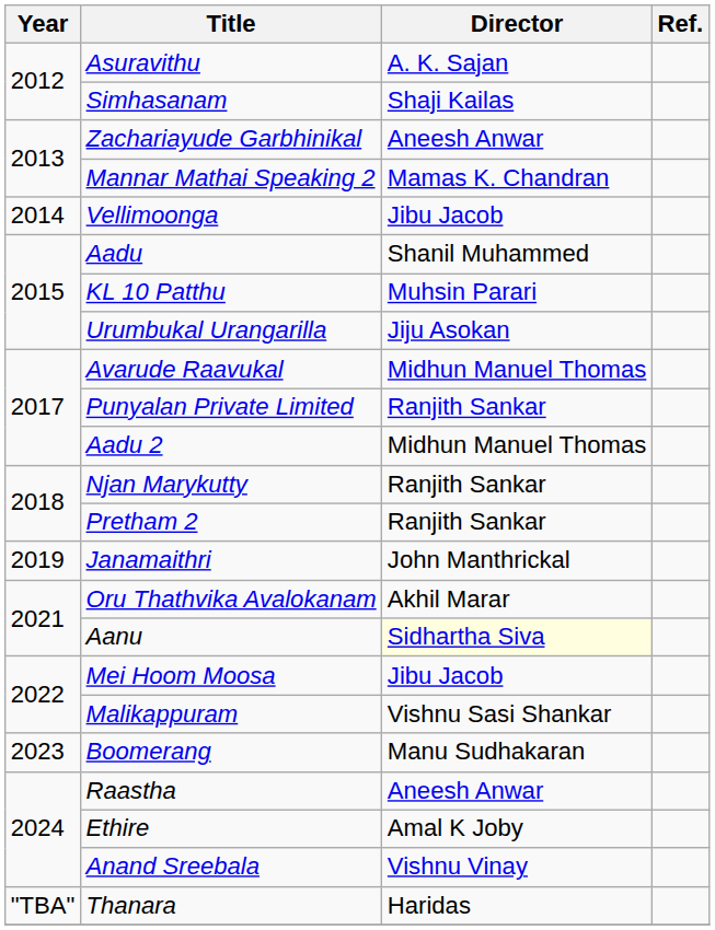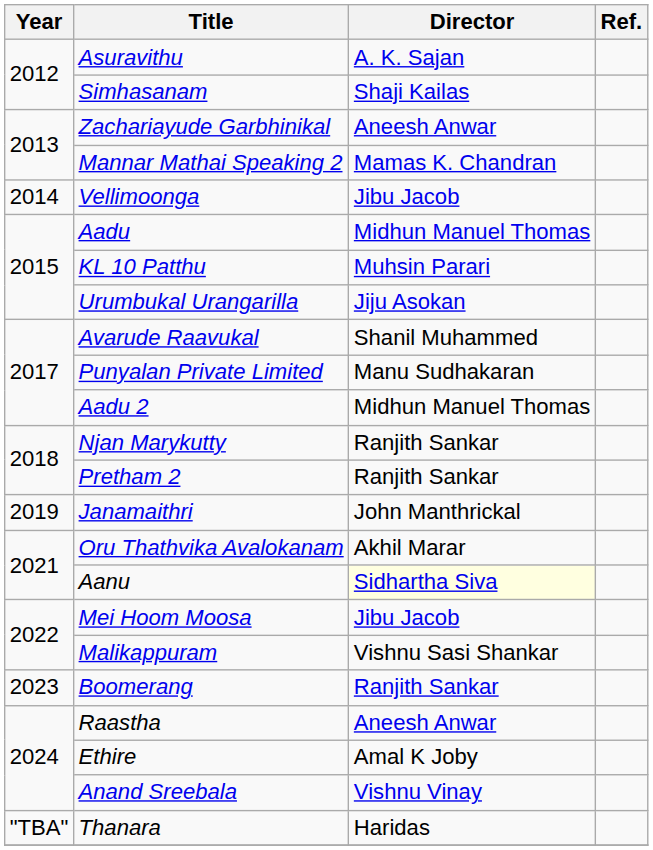Aadu | Director: Shanil Muhammed -> Midhun Manuel Thomas
Avarude Raavukal | Director: Midhun Manuel Thomas -> Shanil Muhammed
Punyalan Private Limited | Director: Ranjith Sankar -> Manu Sudhakaran
Boomerang | Director: Manu Sudhakaran -> Ranjith Sankar
